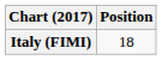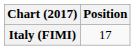Italy (FIMI) | Position: 18 -> 17
